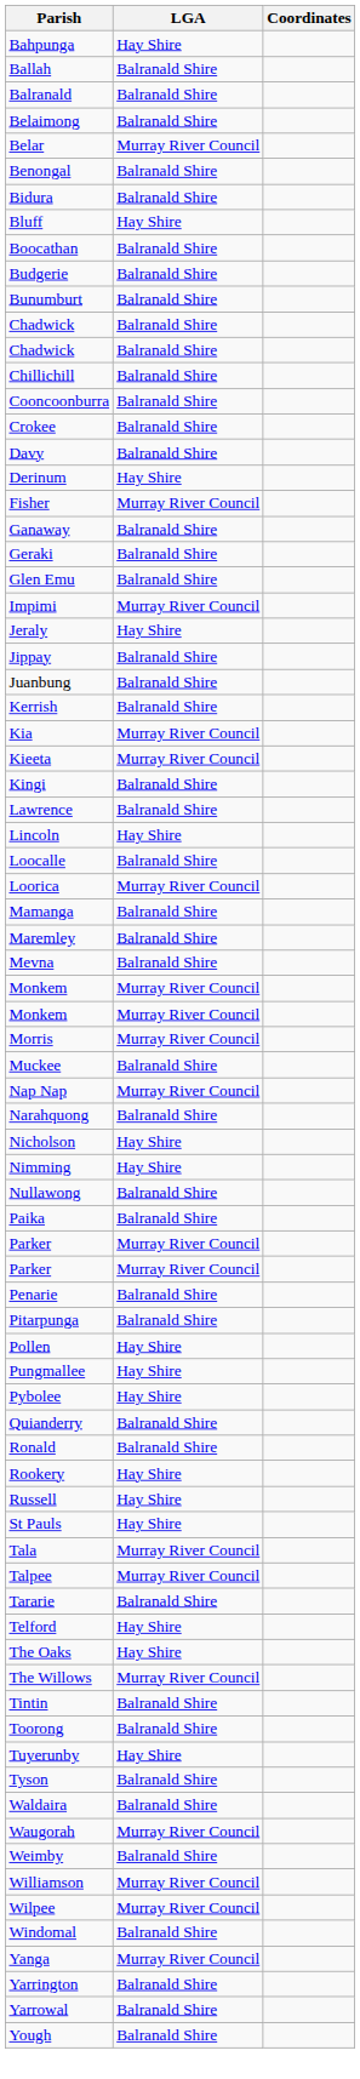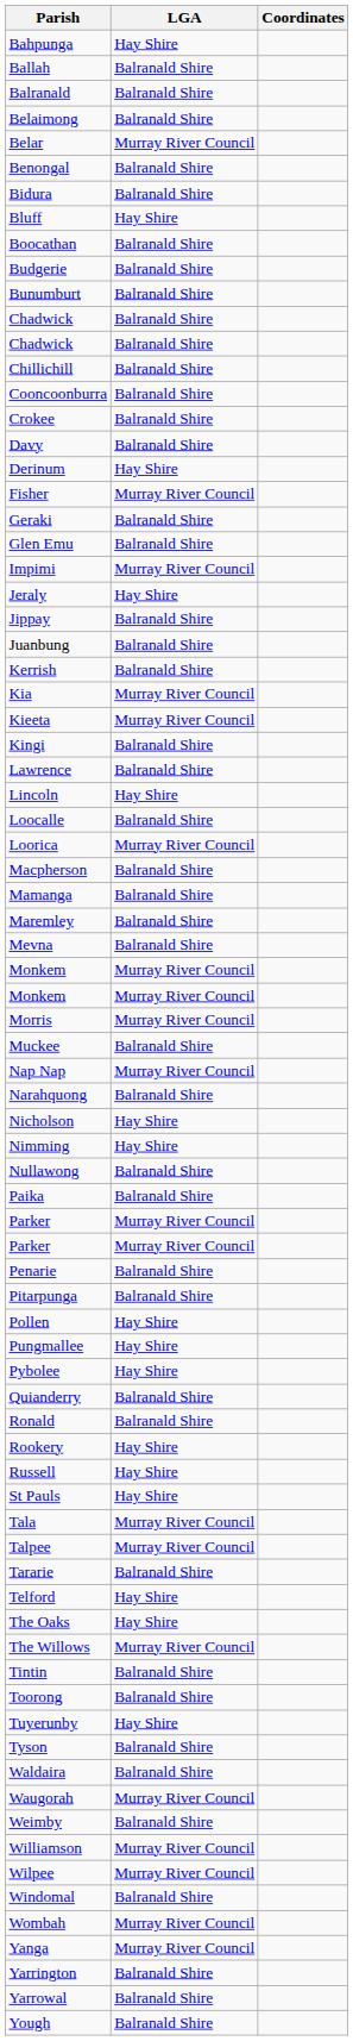- row: Ganaway | Balranald Shire
+ row: Macpherson | Balranald Shire
+ row: Wombah | Murray River Council
